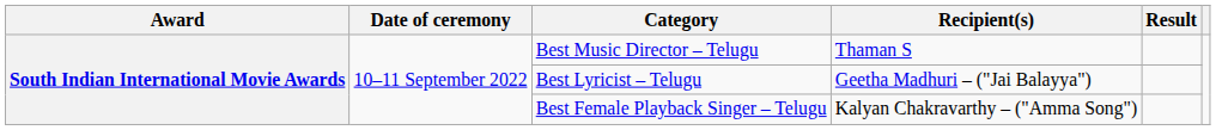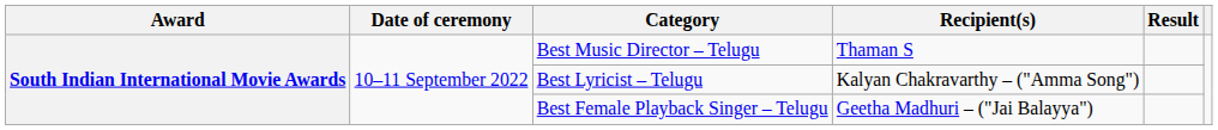Best Lyricist – Telugu | Recipient(s): Geetha Madhuri – ("Jai Balayya") -> Kalyan Chakravarthy – ("Amma Song")
Best Female Playback Singer – Telugu | Recipient(s): Kalyan Chakravarthy – ("Amma Song") -> Geetha Madhuri – ("Jai Balayya")
